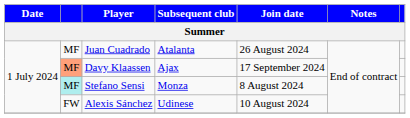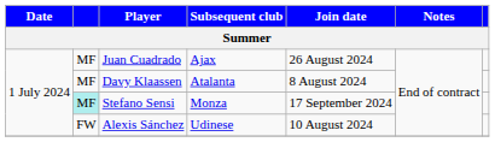Juan Cuadrado | Subsequent club: Atalanta -> Ajax
Davy Klaassen | column 2: lightsalmon background -> no background
Davy Klaassen | Subsequent club: Ajax -> Atalanta
Davy Klaassen | Join date: 17 September 2024 -> 8 August 2024
Stefano Sensi | Join date: 8 August 2024 -> 17 September 2024
